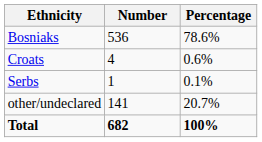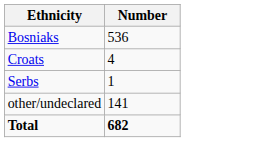- column: Percentage | 78.6% | 0.6% | 0.1% | 20.7% | 100%
